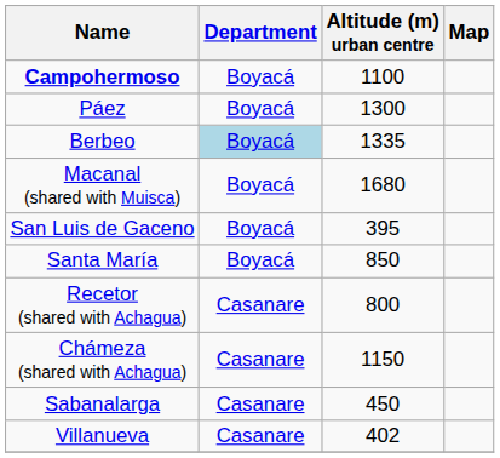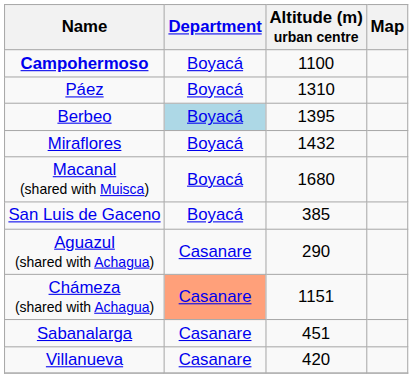Páez | Altitude (m) urban centre: 1300 -> 1310
Berbeo | Altitude (m) urban centre: 1335 -> 1395
+ row: Miraflores | Boyacá | 1432
San Luis de Gaceno | Altitude (m) urban centre: 395 -> 385
- row: Santa María | Boyacá | 850
+ row: Aguazul (shared with Achagua) | Casanare | 290
- row: Recetor (shared with Achagua) | Casanare | 800
Chámeza (shared with Achagua) | Department: no background -> lightsalmon background
Chámeza (shared with Achagua) | Altitude (m) urban centre: 1150 -> 1151
Sabanalarga | Altitude (m) urban centre: 450 -> 451
Villanueva | Altitude (m) urban centre: 402 -> 420
